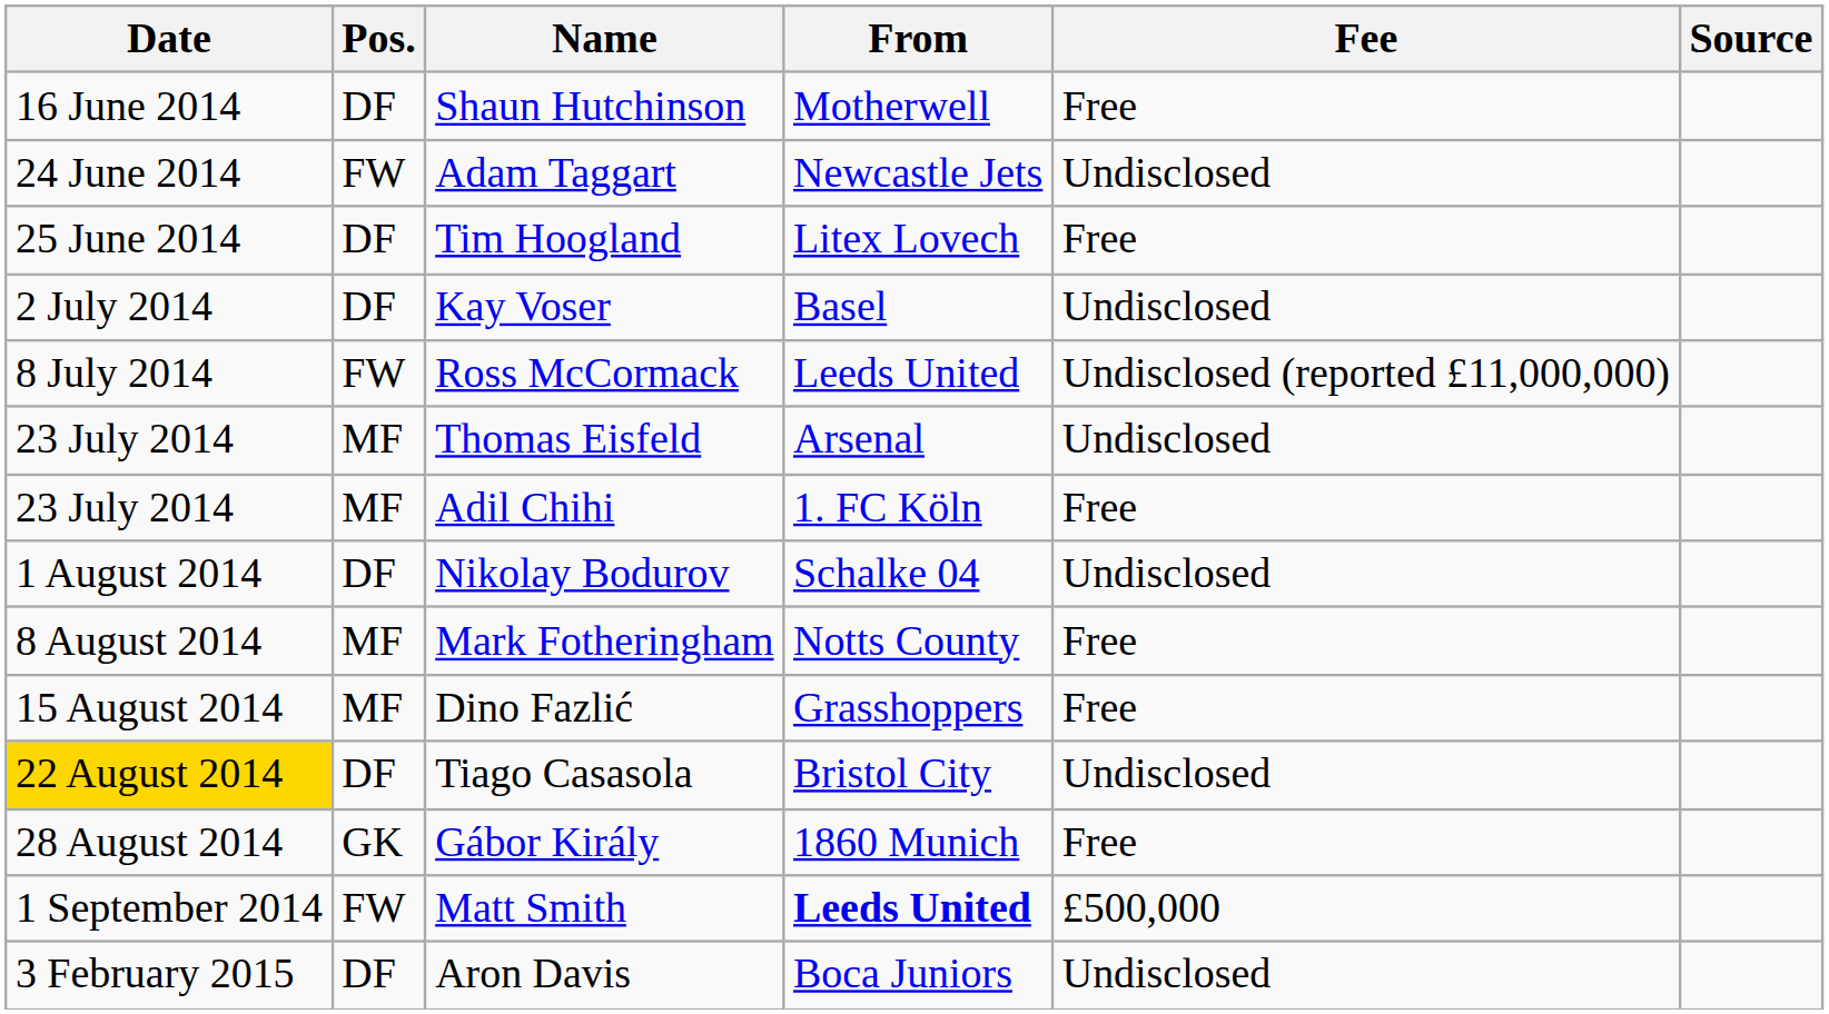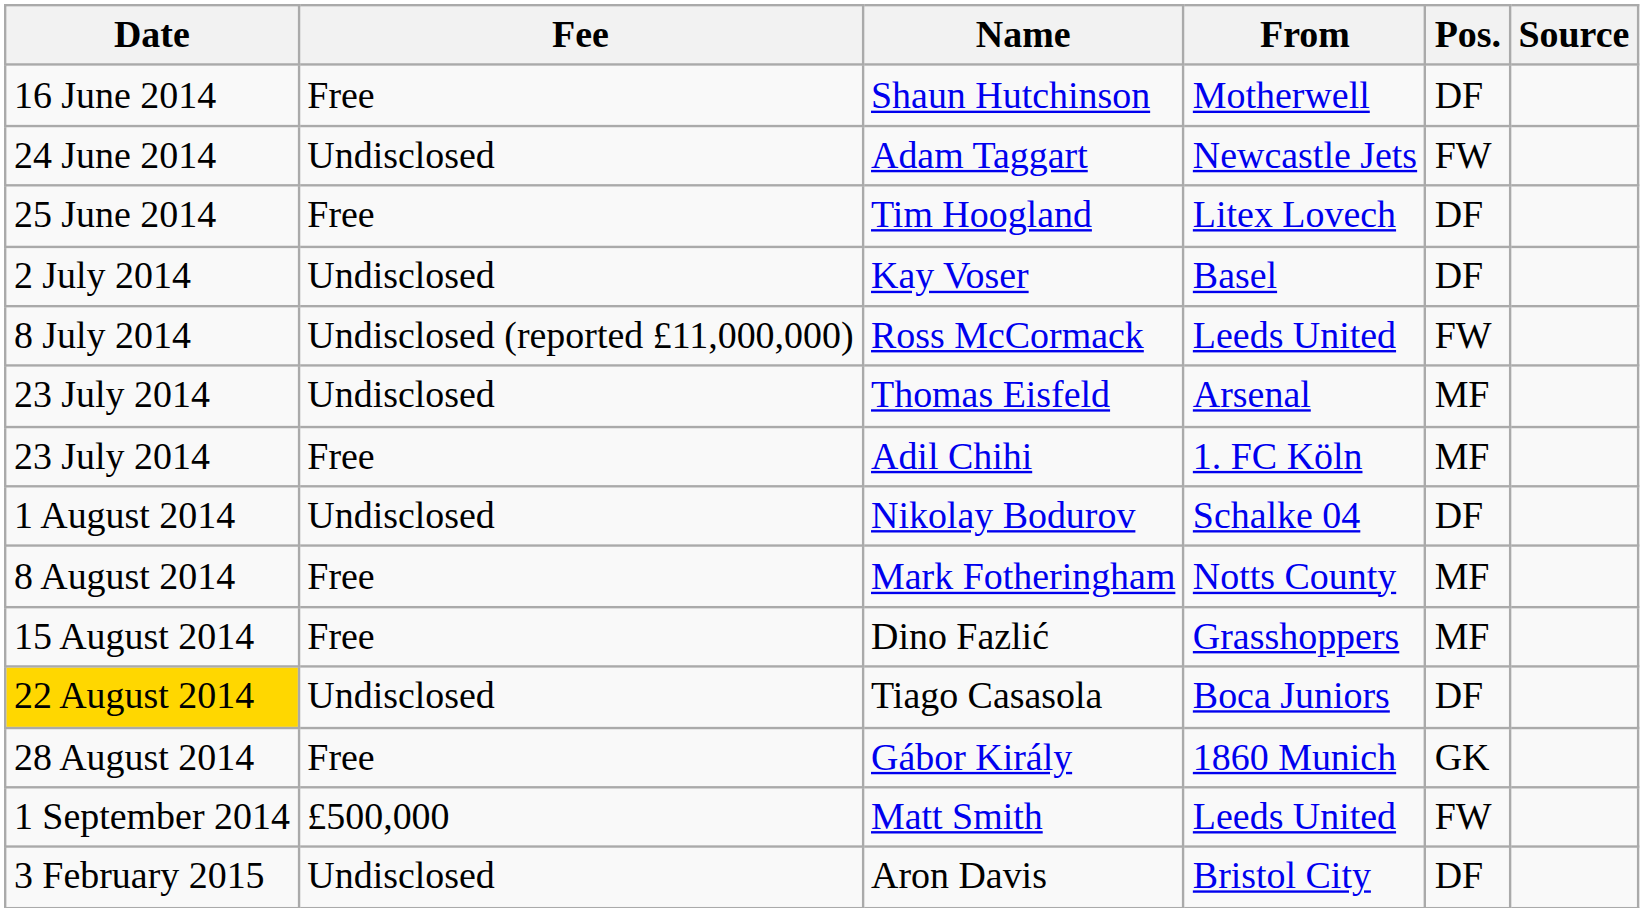columns swapped: Pos. <-> Fee
Tiago Casasola | From: Bristol City -> Boca Juniors
Matt Smith | From: bold -> normal
Aron Davis | From: Boca Juniors -> Bristol City
